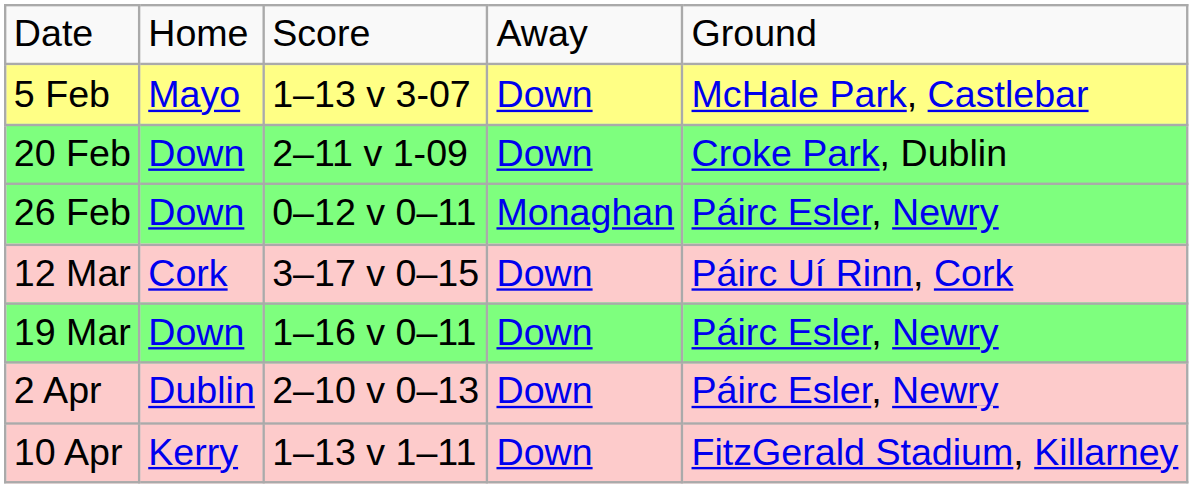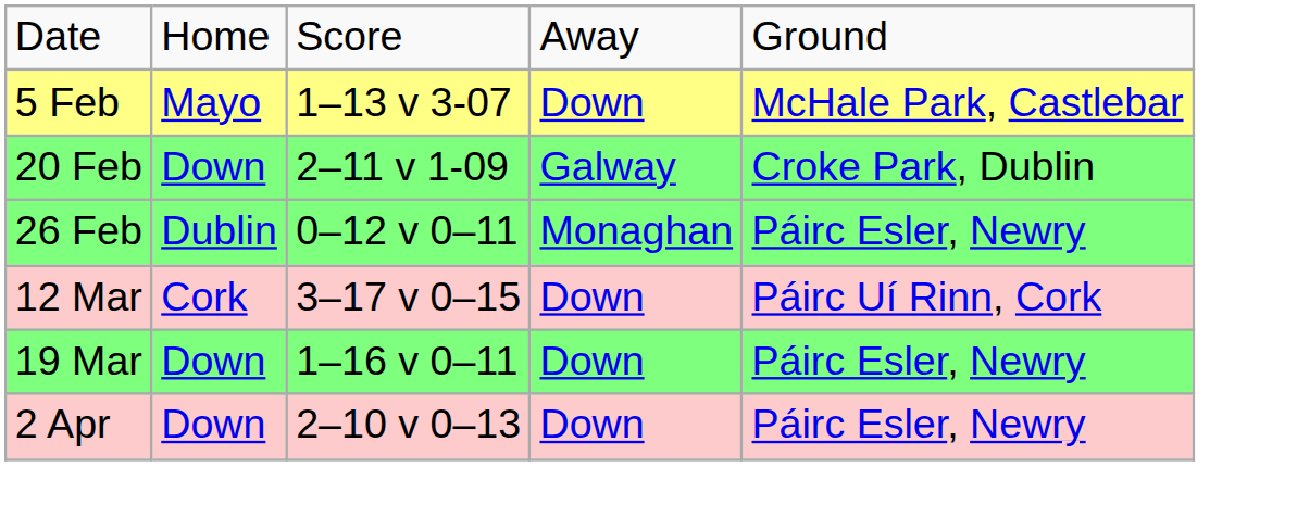20 Feb | column 4: Down -> Galway
26 Feb | column 2: Down -> Dublin
2 Apr | column 2: Dublin -> Down
- row: 10 Apr | Kerry | 1–13 v 1–11 | Down | FitzGerald Stadium, Killarney
